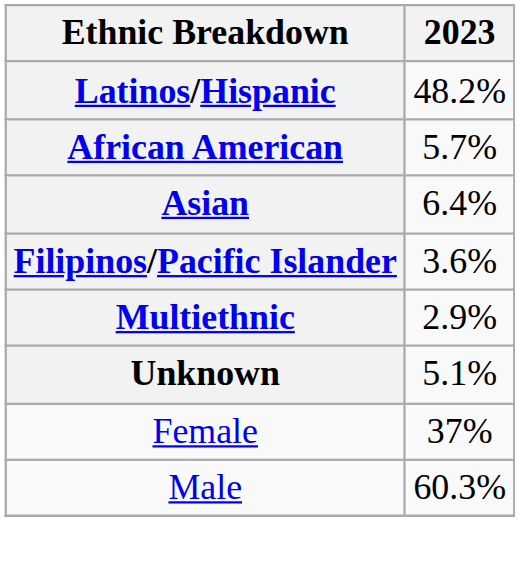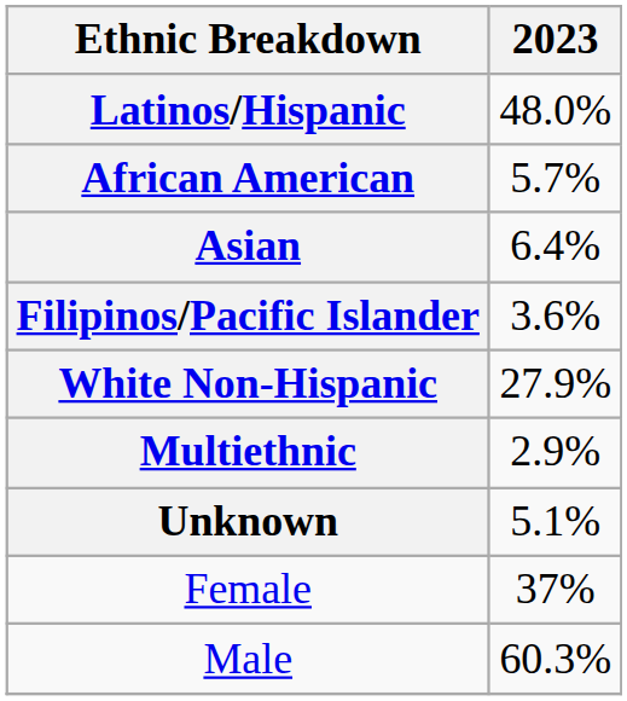Latinos/Hispanic | 2023: 48.2% -> 48.0%
+ row: White Non-Hispanic | 27.9%
